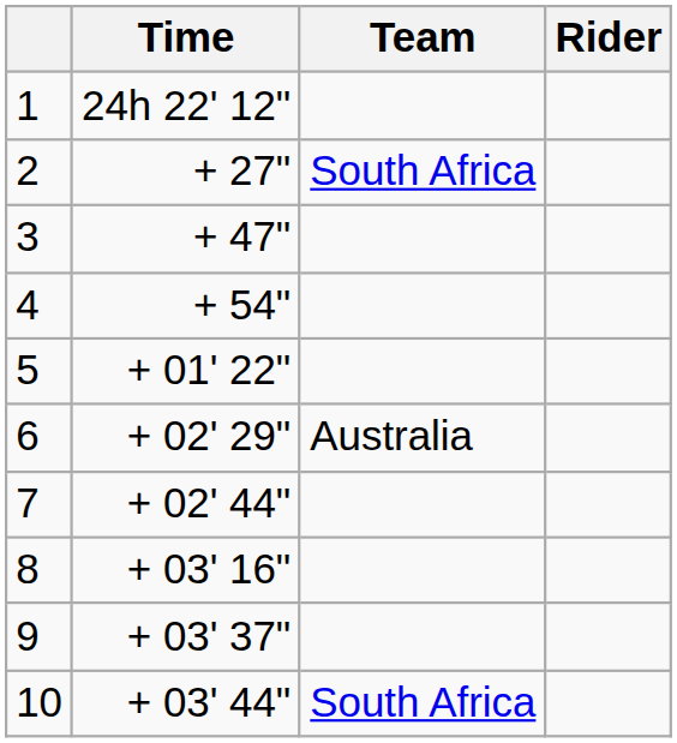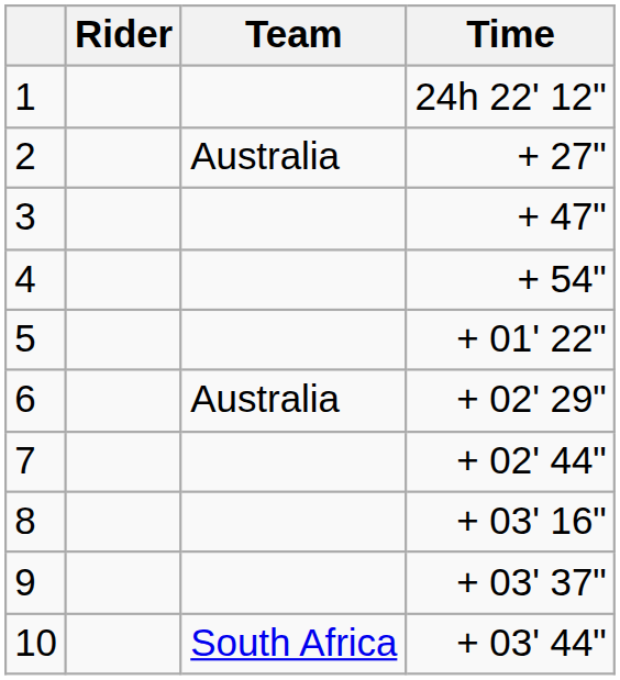columns swapped: Rider <-> Time
2 | Team: South Africa -> Australia
